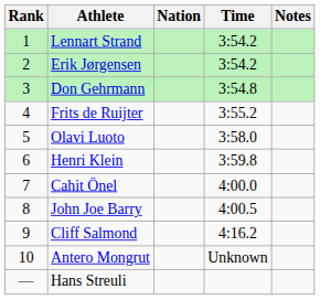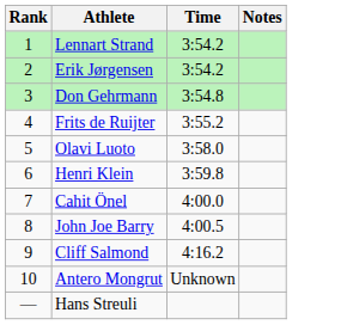- column: Nation
